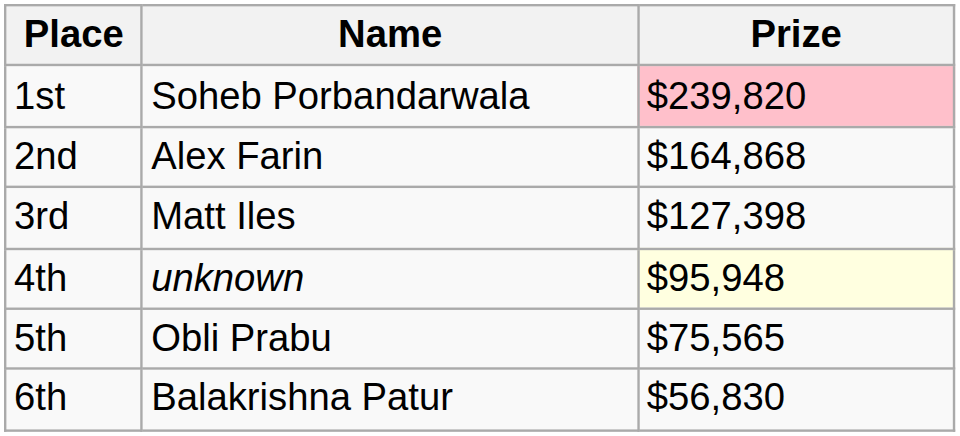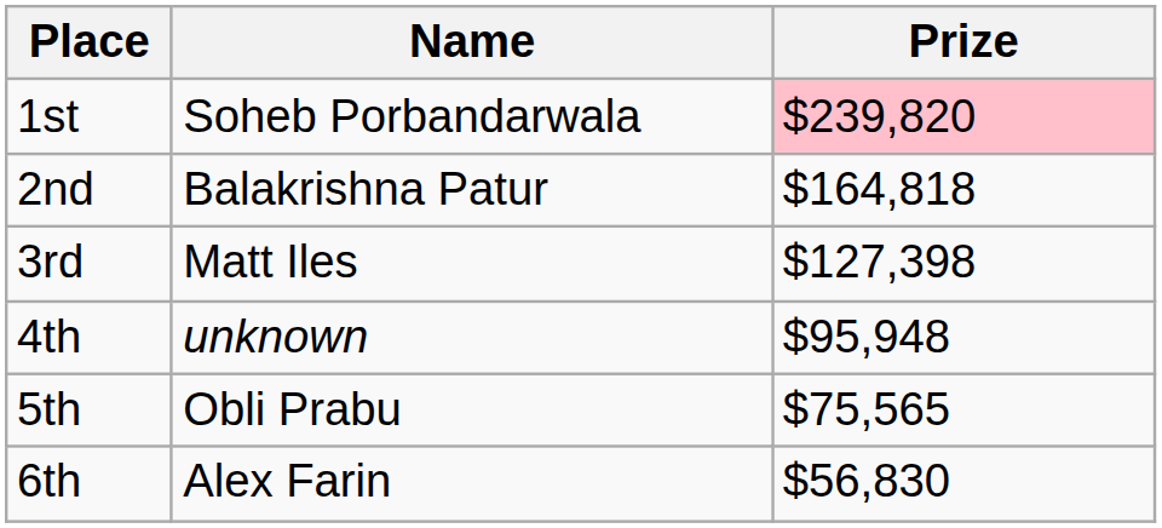2nd | Name: Alex Farin -> Balakrishna Patur
2nd | Prize: $164,868 -> $164,818
4th | Prize: lightyellow background -> no background
6th | Name: Balakrishna Patur -> Alex Farin
